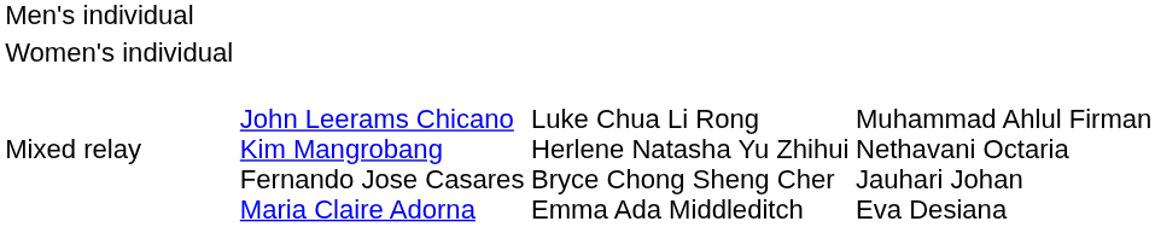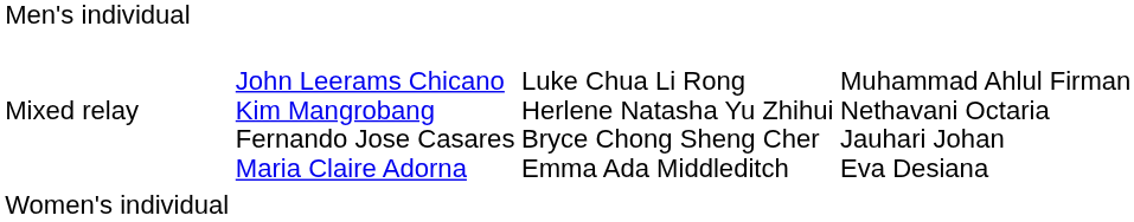rows swapped: Women's individual <-> Mixed relay
